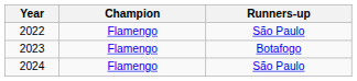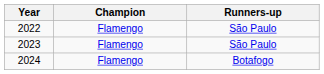2023 | Runners-up: Botafogo -> São Paulo
2024 | Runners-up: São Paulo -> Botafogo
